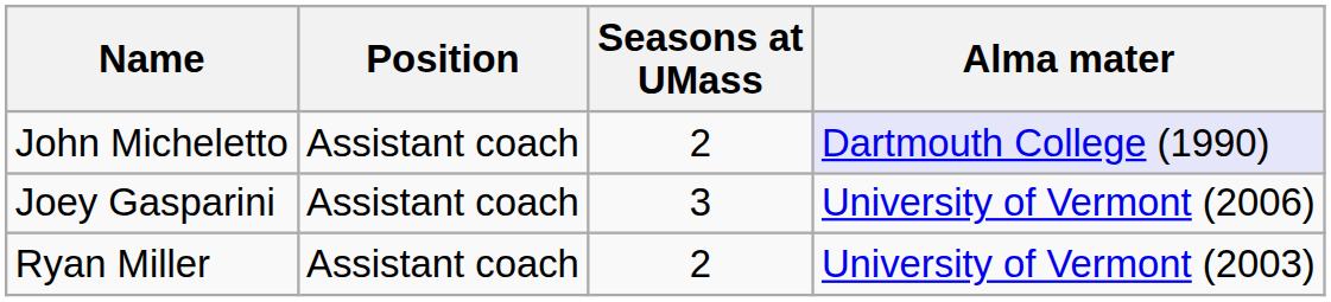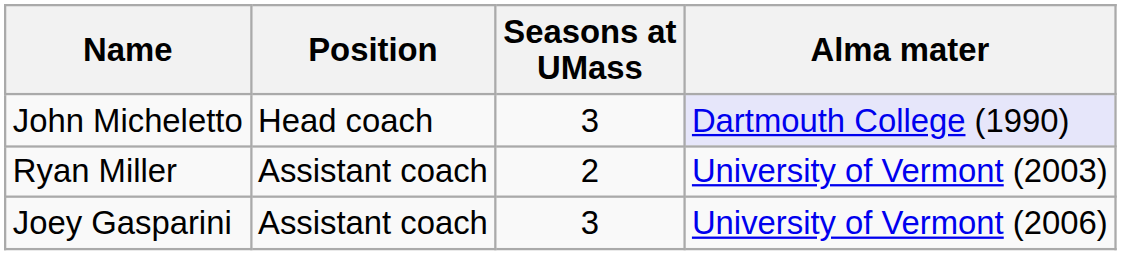John Micheletto | Position: Assistant coach -> Head coach
John Micheletto | Seasons at UMass: 2 -> 3
rows swapped: Joey Gasparini <-> Ryan Miller
